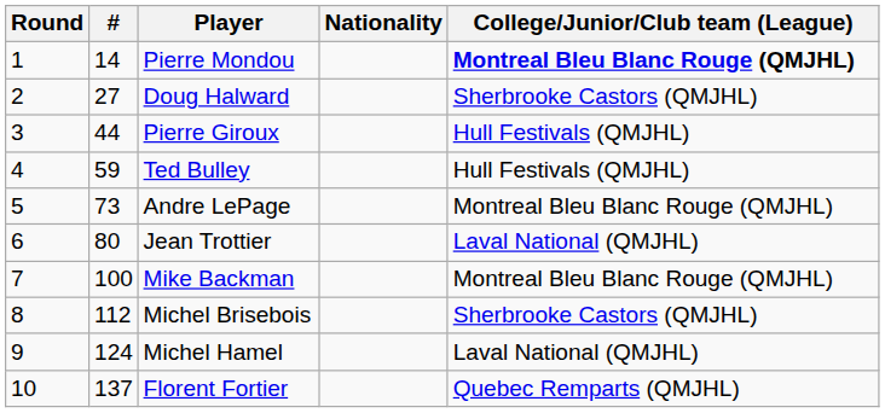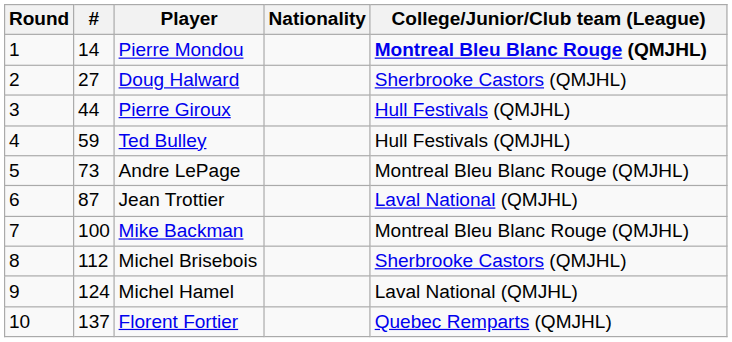Jean Trottier | #: 80 -> 87
